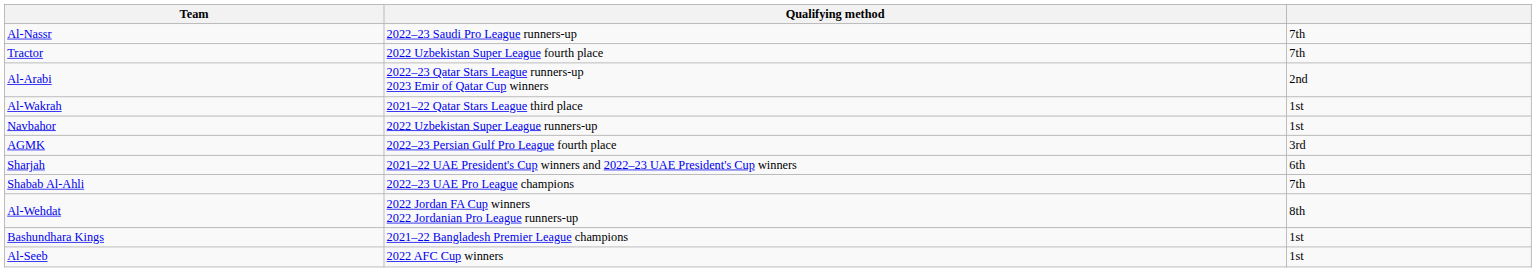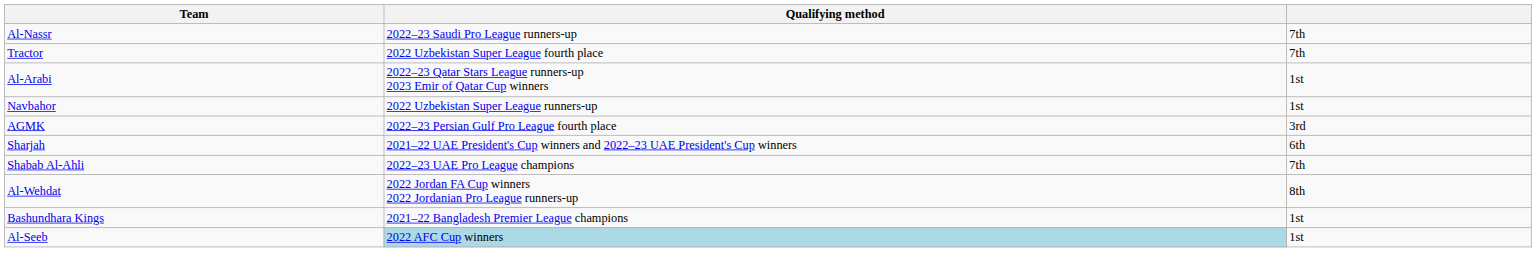Al-Arabi | column 3: 2nd -> 1st
- row: Al-Wakrah | 2021–22 Qatar Stars League third place | 1st
Al-Seeb | Qualifying method: no background -> lightblue background
